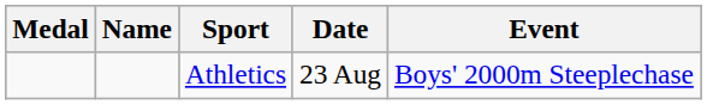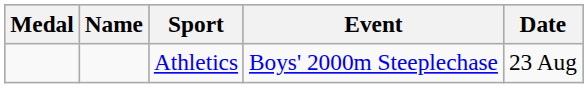columns swapped: Event <-> Date
